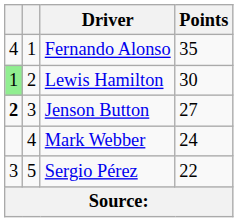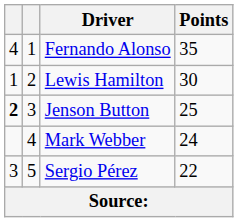Lewis Hamilton | column 1: lightgreen background -> no background
Jenson Button | Points: 27 -> 25
